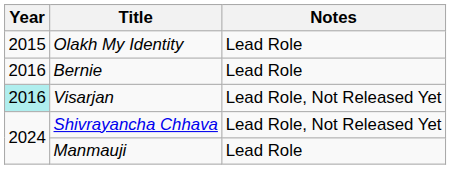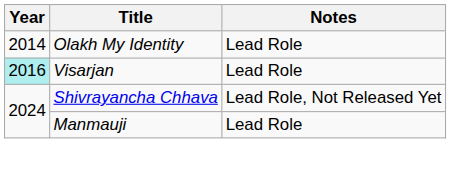Olakh My Identity | Year: 2015 -> 2014
- row: 2016 | Bernie | Lead Role
Visarjan | Notes: Lead Role, Not Released Yet -> Lead Role
